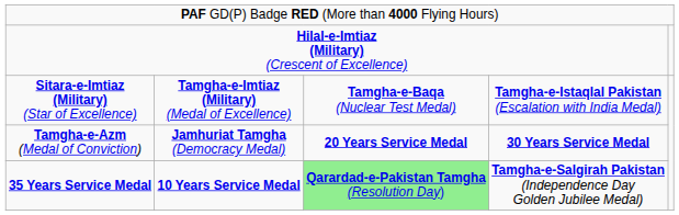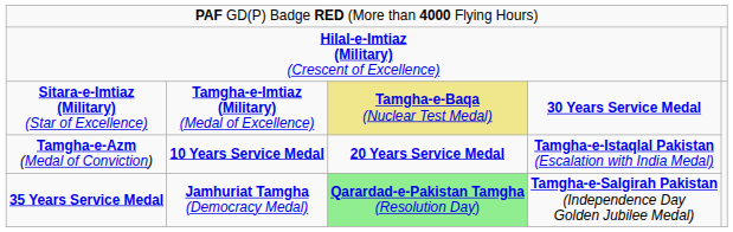Sitara-e-Imtiaz (Military) (Star of Excellence) | column 3: no background -> khaki background
Sitara-e-Imtiaz (Military) (Star of Excellence) | column 4: Tamgha-e-Istaqlal Pakistan (Escalation with India Medal) -> 30 Years Service Medal
Tamgha-e-Azm (Medal of Conviction) | column 2: Jamhuriat Tamgha (Democracy Medal) -> 10 Years Service Medal
Tamgha-e-Azm (Medal of Conviction) | column 4: 30 Years Service Medal -> Tamgha-e-Istaqlal Pakistan (Escalation with India Medal)
35 Years Service Medal | column 2: 10 Years Service Medal -> Jamhuriat Tamgha (Democracy Medal)
